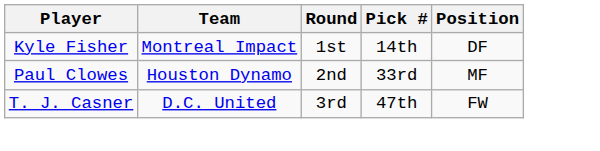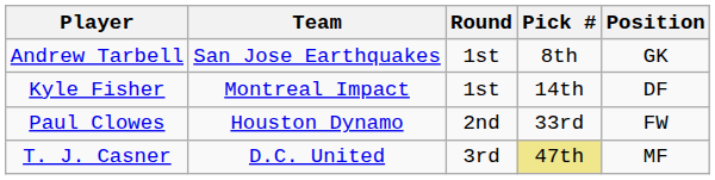+ row: Andrew Tarbell | San Jose Earthquakes | 1st | 8th | GK
Paul Clowes | Position: MF -> FW
T. J. Casner | Pick #: no background -> khaki background
T. J. Casner | Position: FW -> MF
